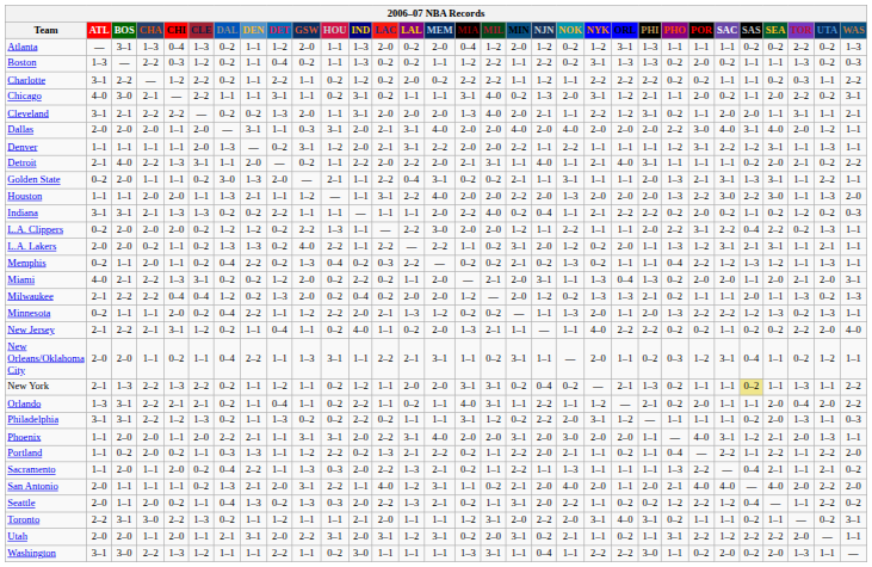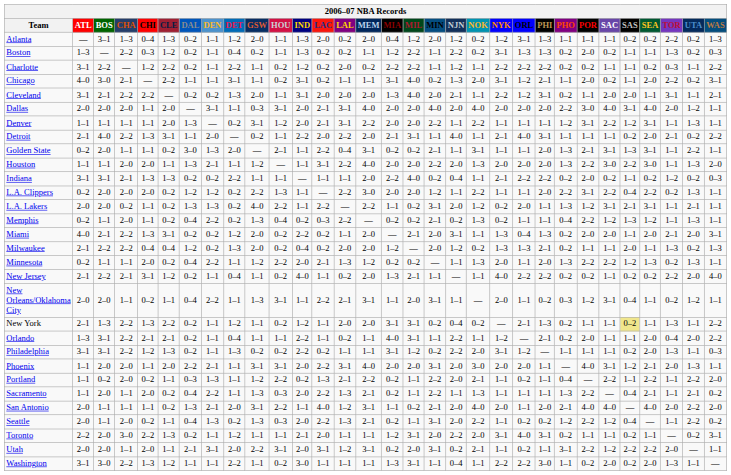New Orleans/Oklahoma City | MIL: 0–2 -> 2–0
Orlando | HOU: 0–2 -> 1–1
Toronto | BOS: 3–1 -> 2–0
